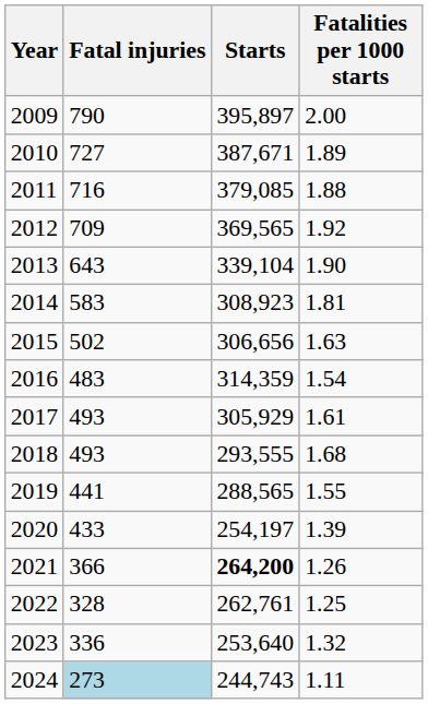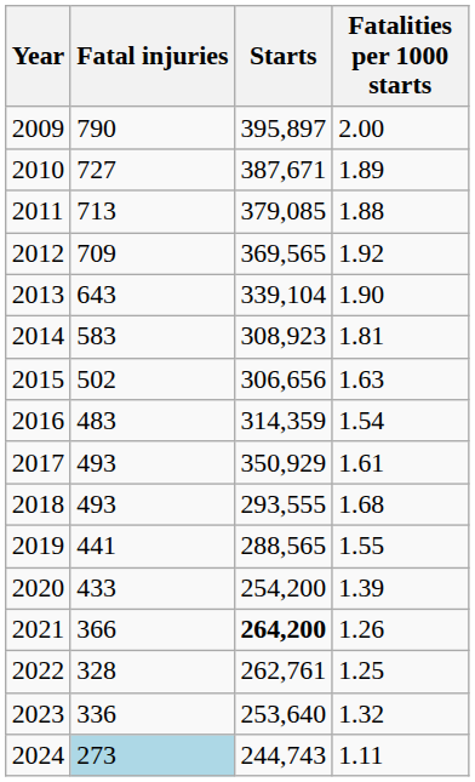2011 | Fatal injuries: 716 -> 713
2017 | Starts: 305,929 -> 350,929
2020 | Starts: 254,197 -> 254,200
